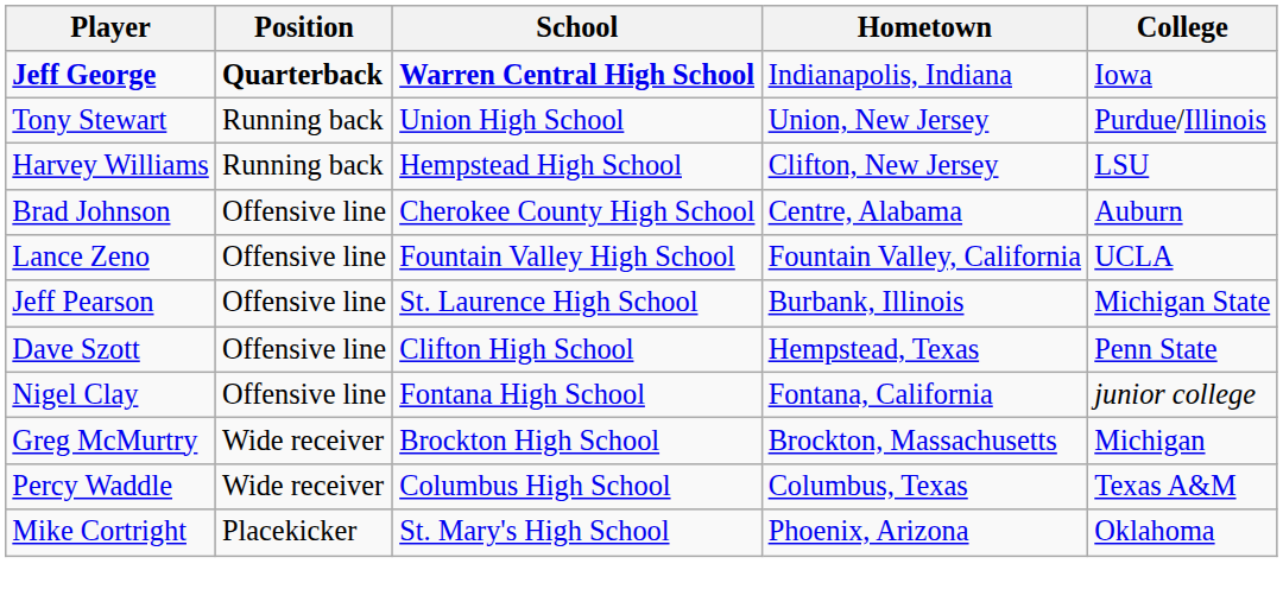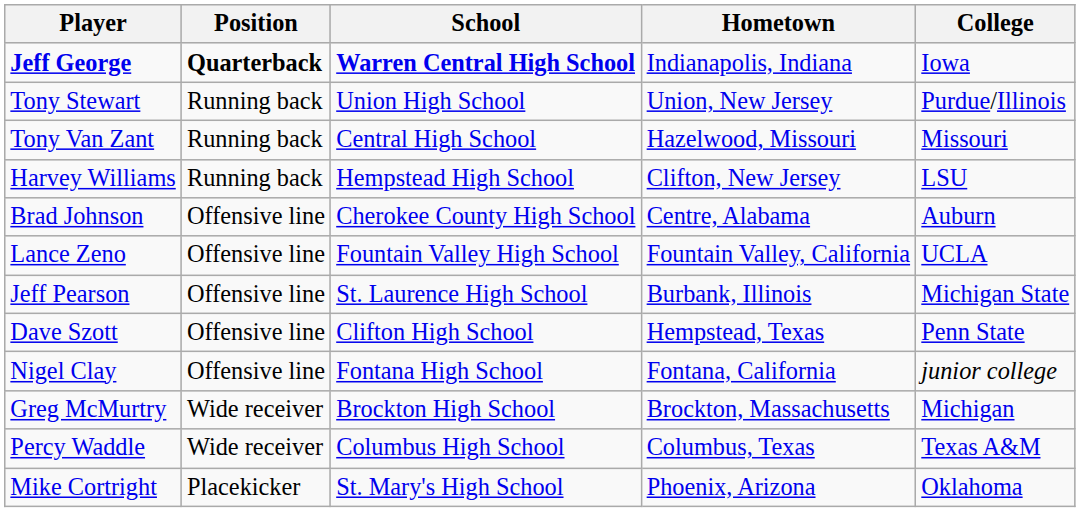+ row: Tony Van Zant | Running back | Central High School | Hazelwood, Missouri | Missouri
